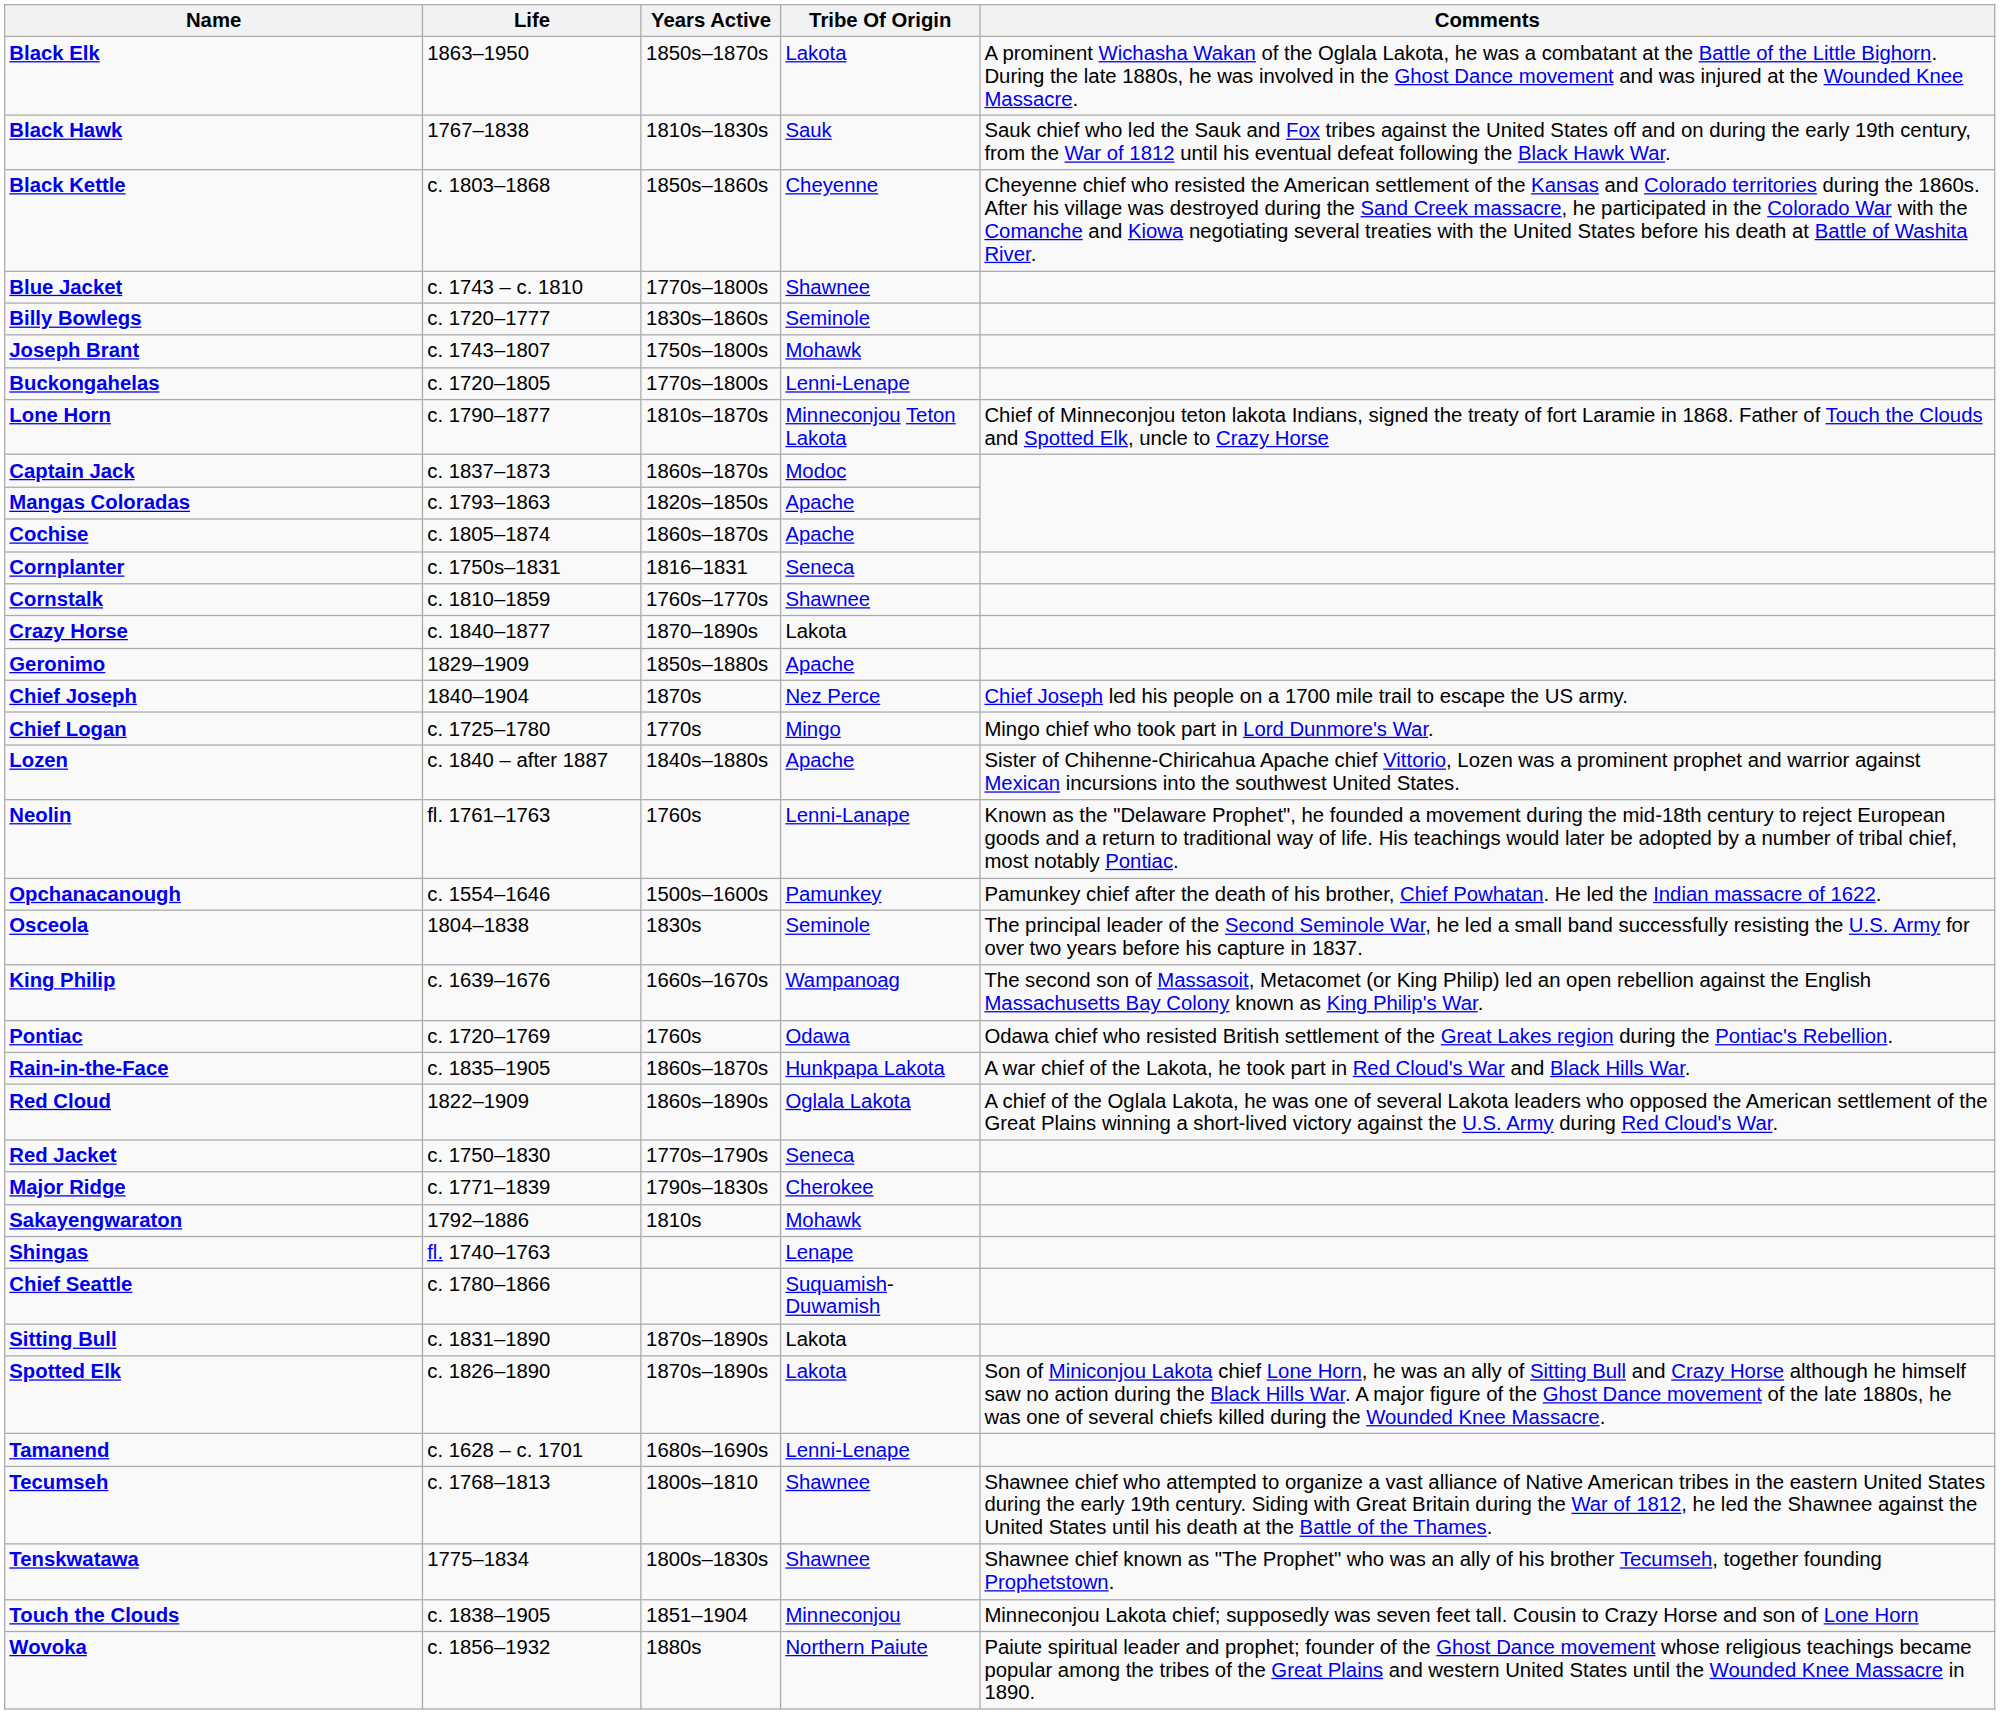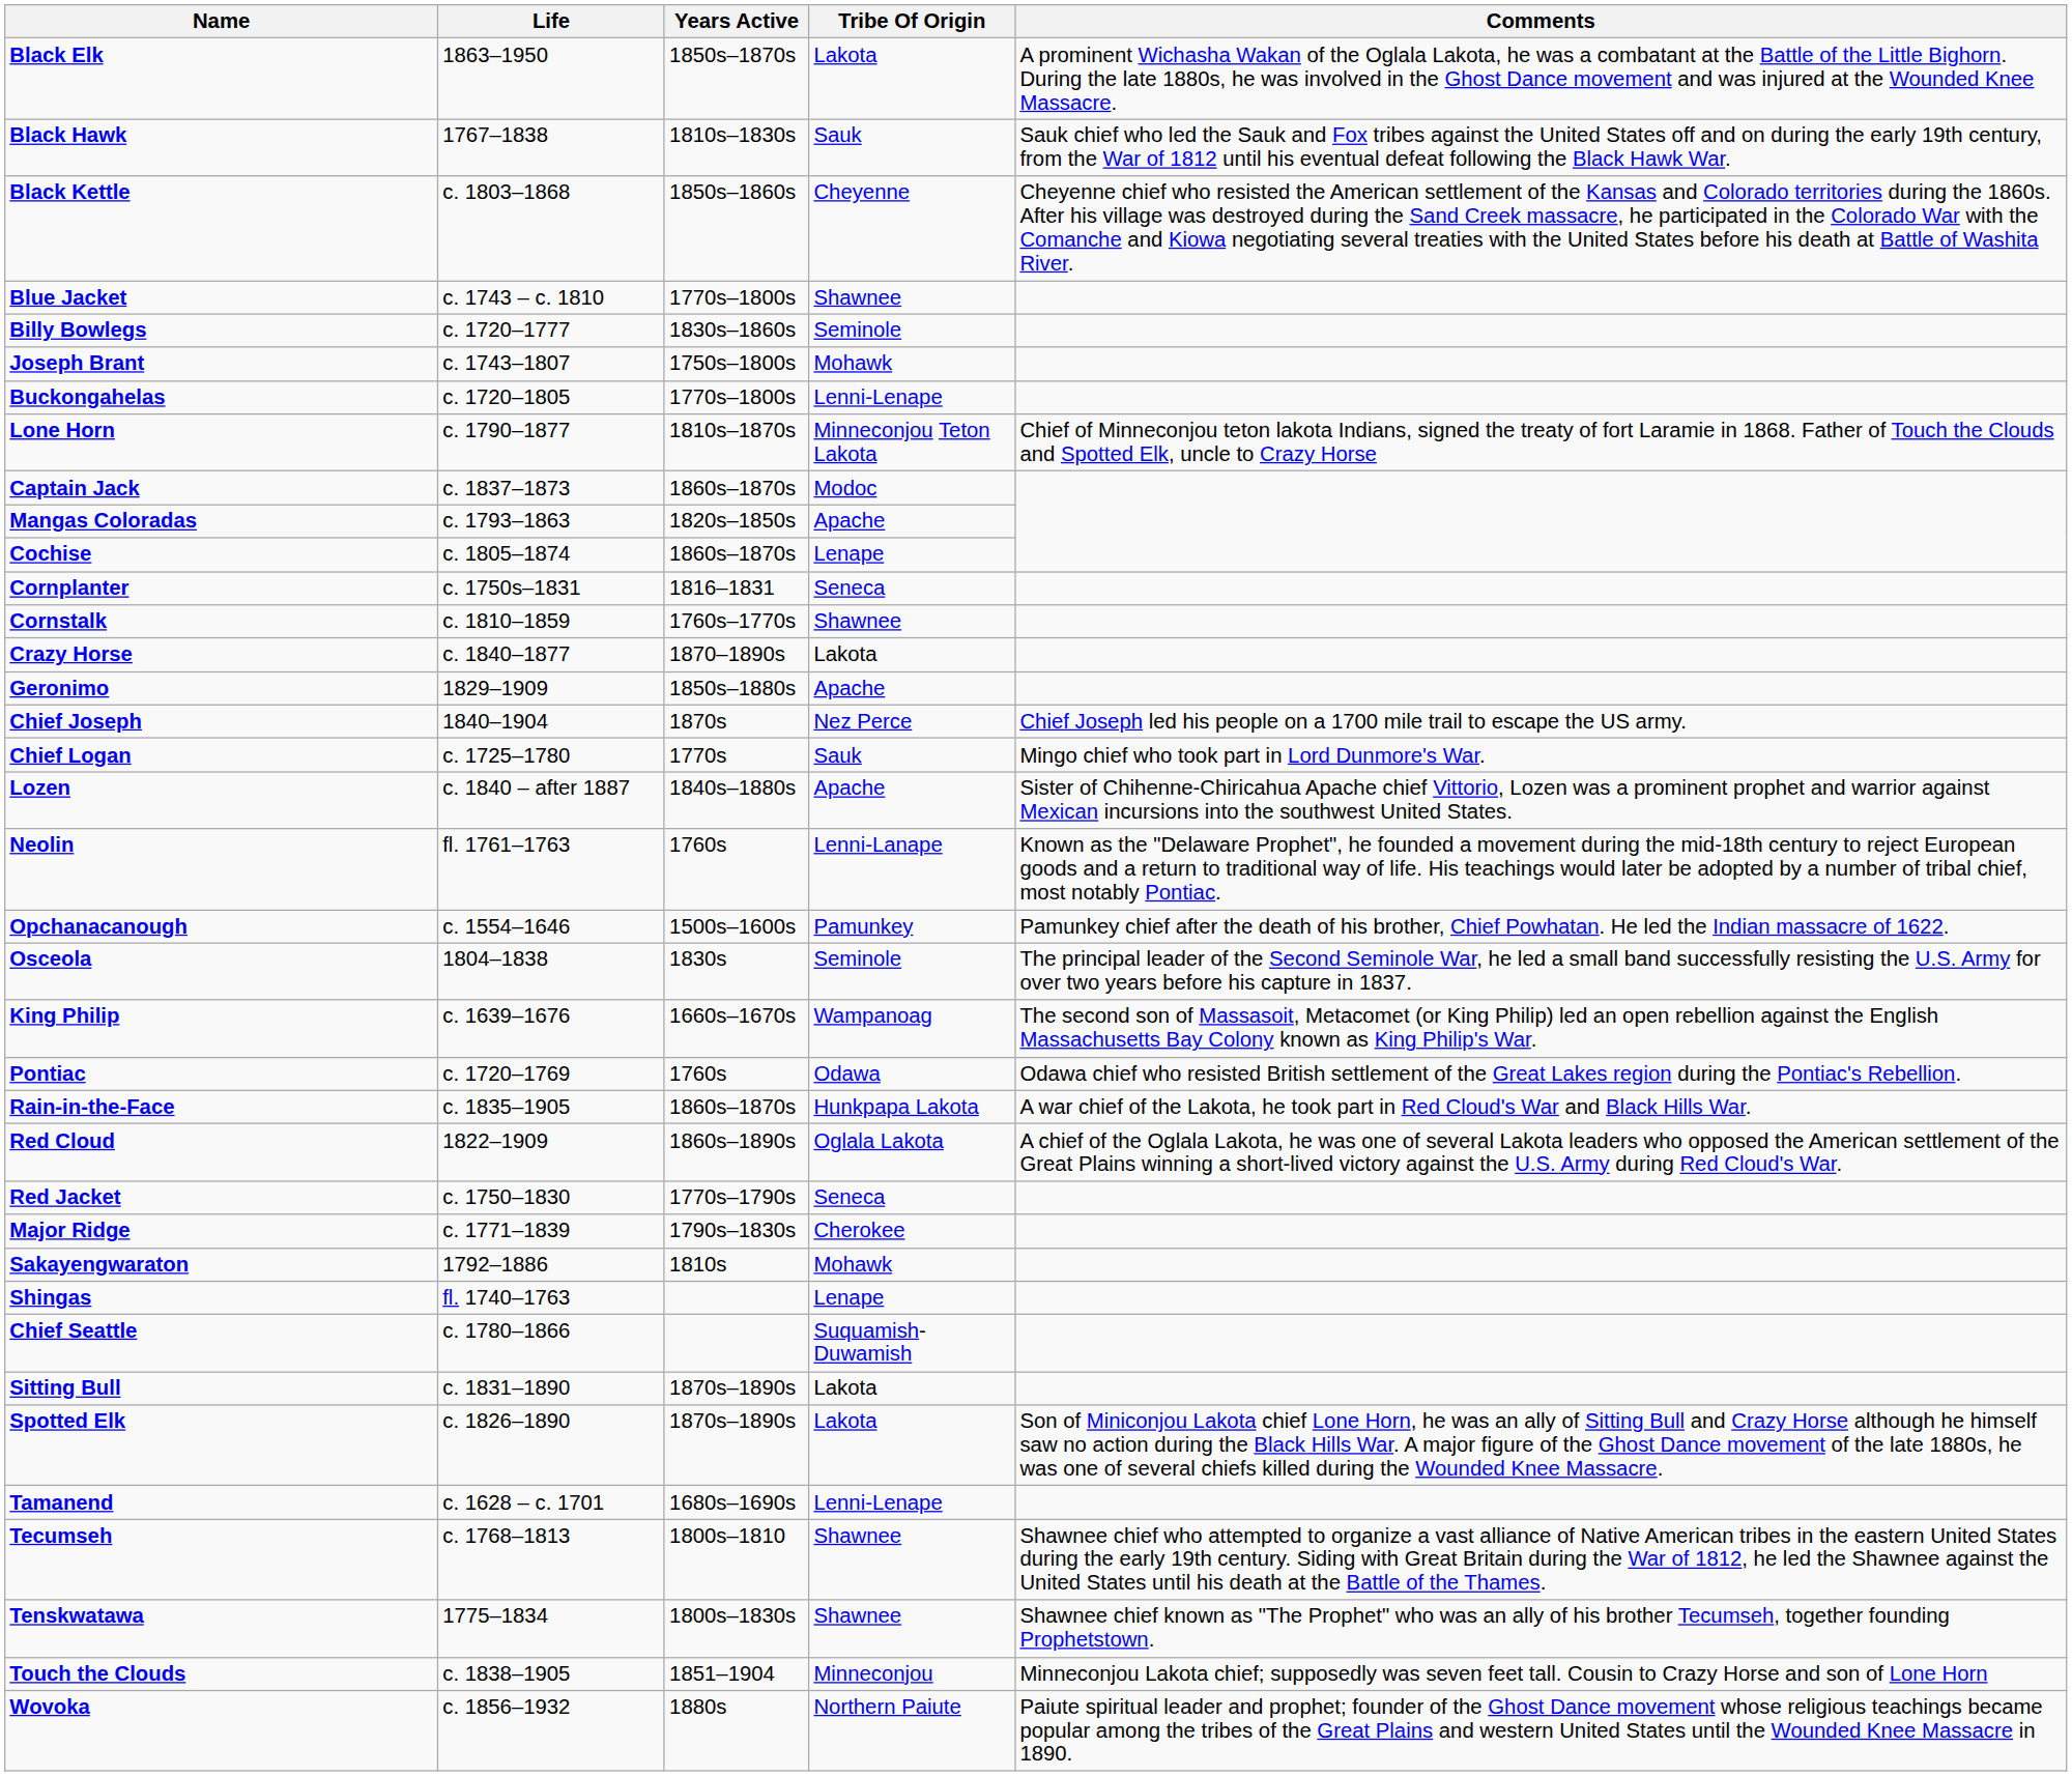Cochise | Tribe Of Origin: Apache -> Lenape
Chief Logan | Tribe Of Origin: Mingo -> Sauk
